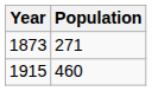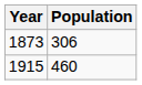1873 | Population: 271 -> 306
